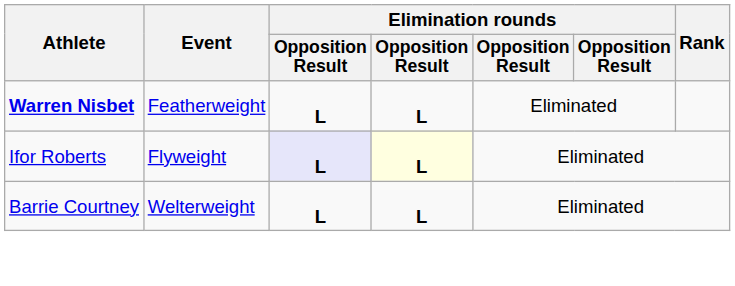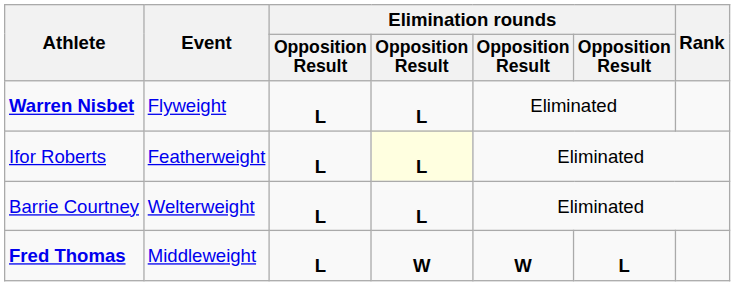Warren Nisbet | Event: Featherweight -> Flyweight
Ifor Roberts | Event: Flyweight -> Featherweight
Ifor Roberts | column 3: lavender background -> no background
+ row: Fred Thomas | Middleweight | L | W | W | L
